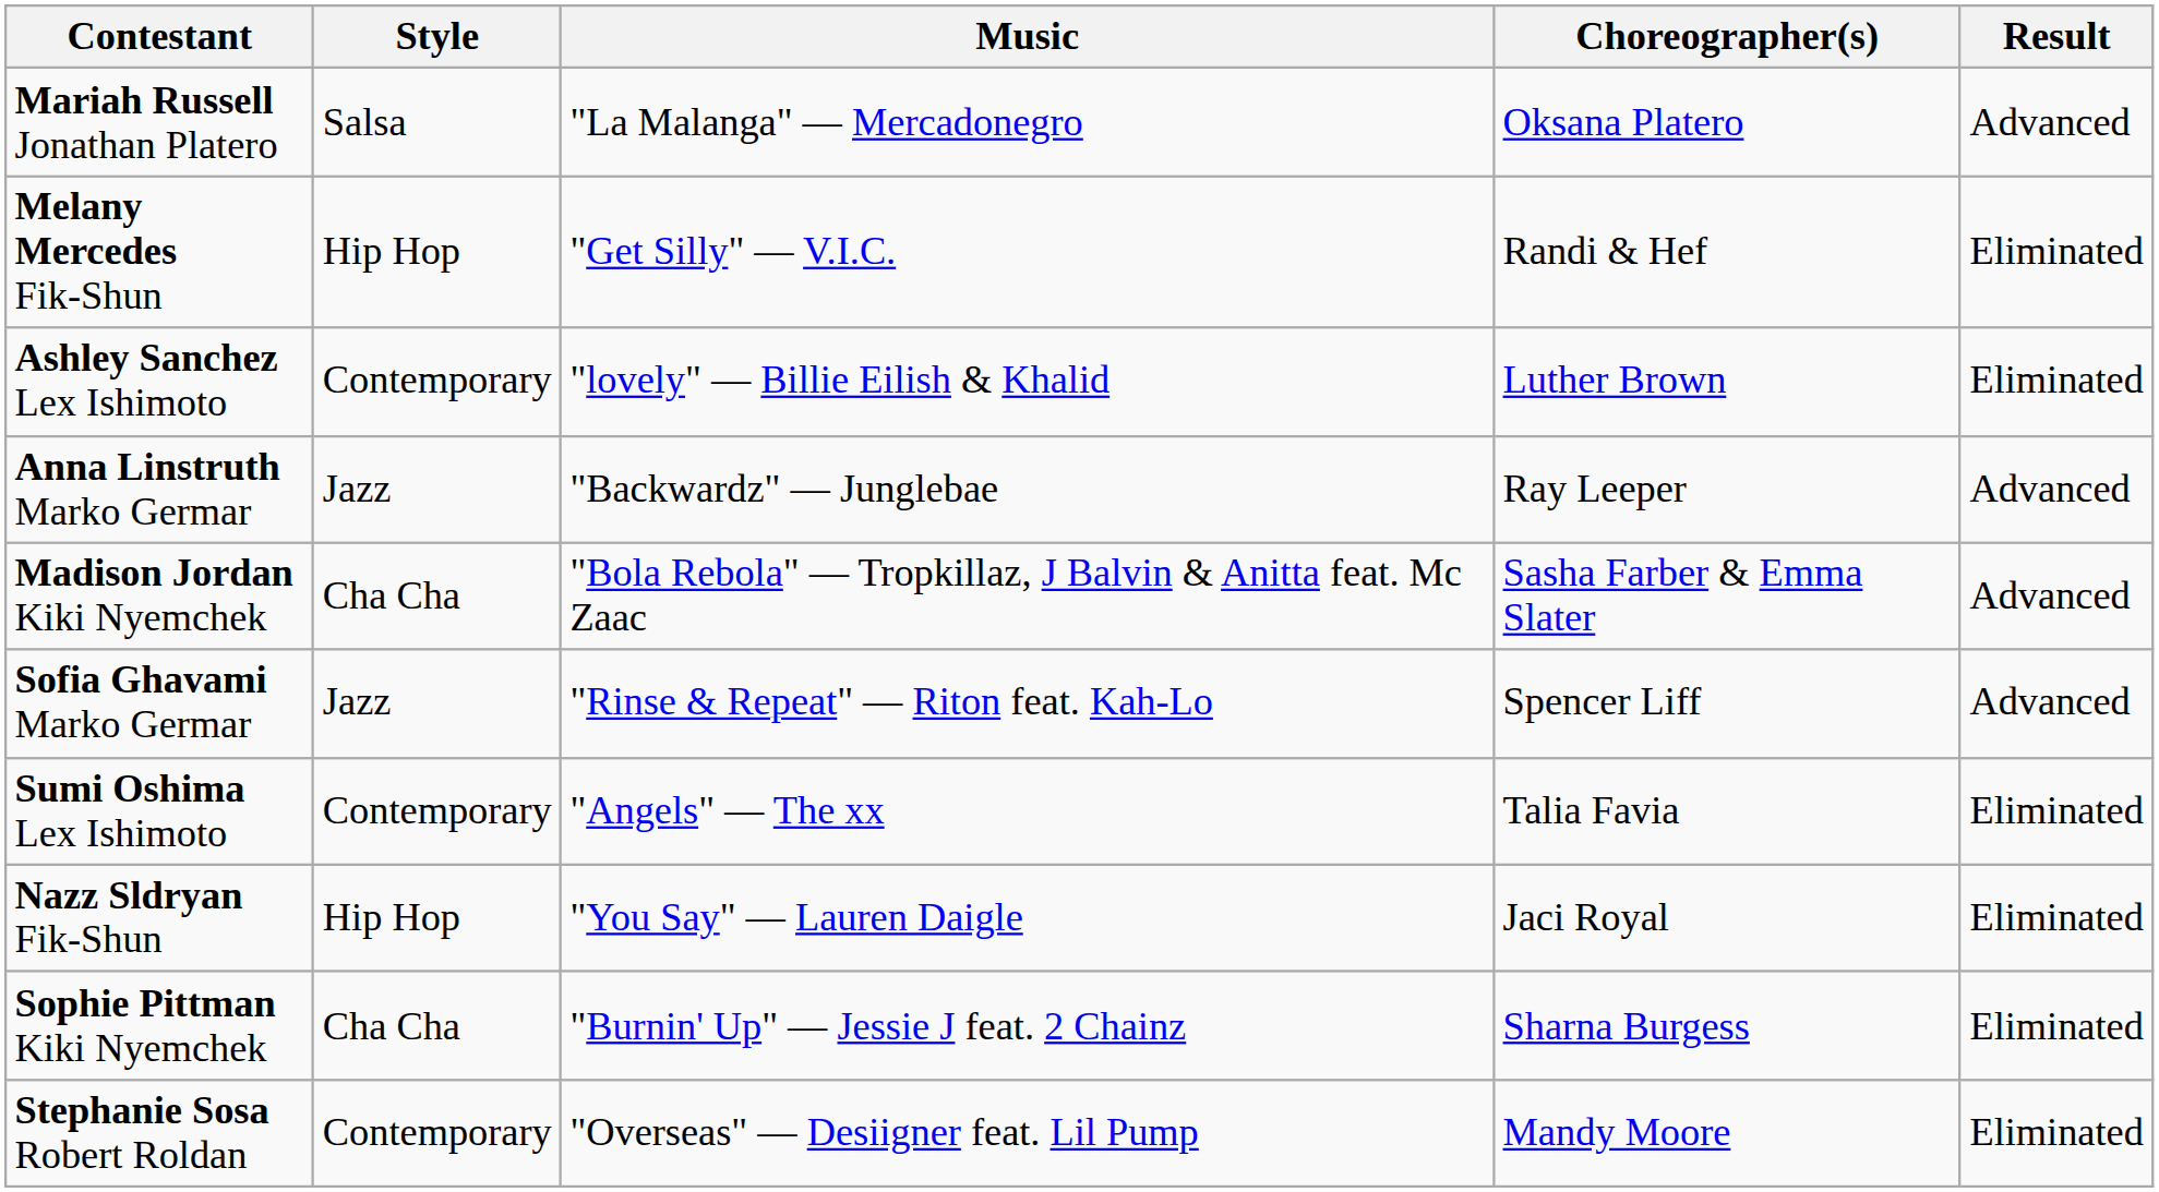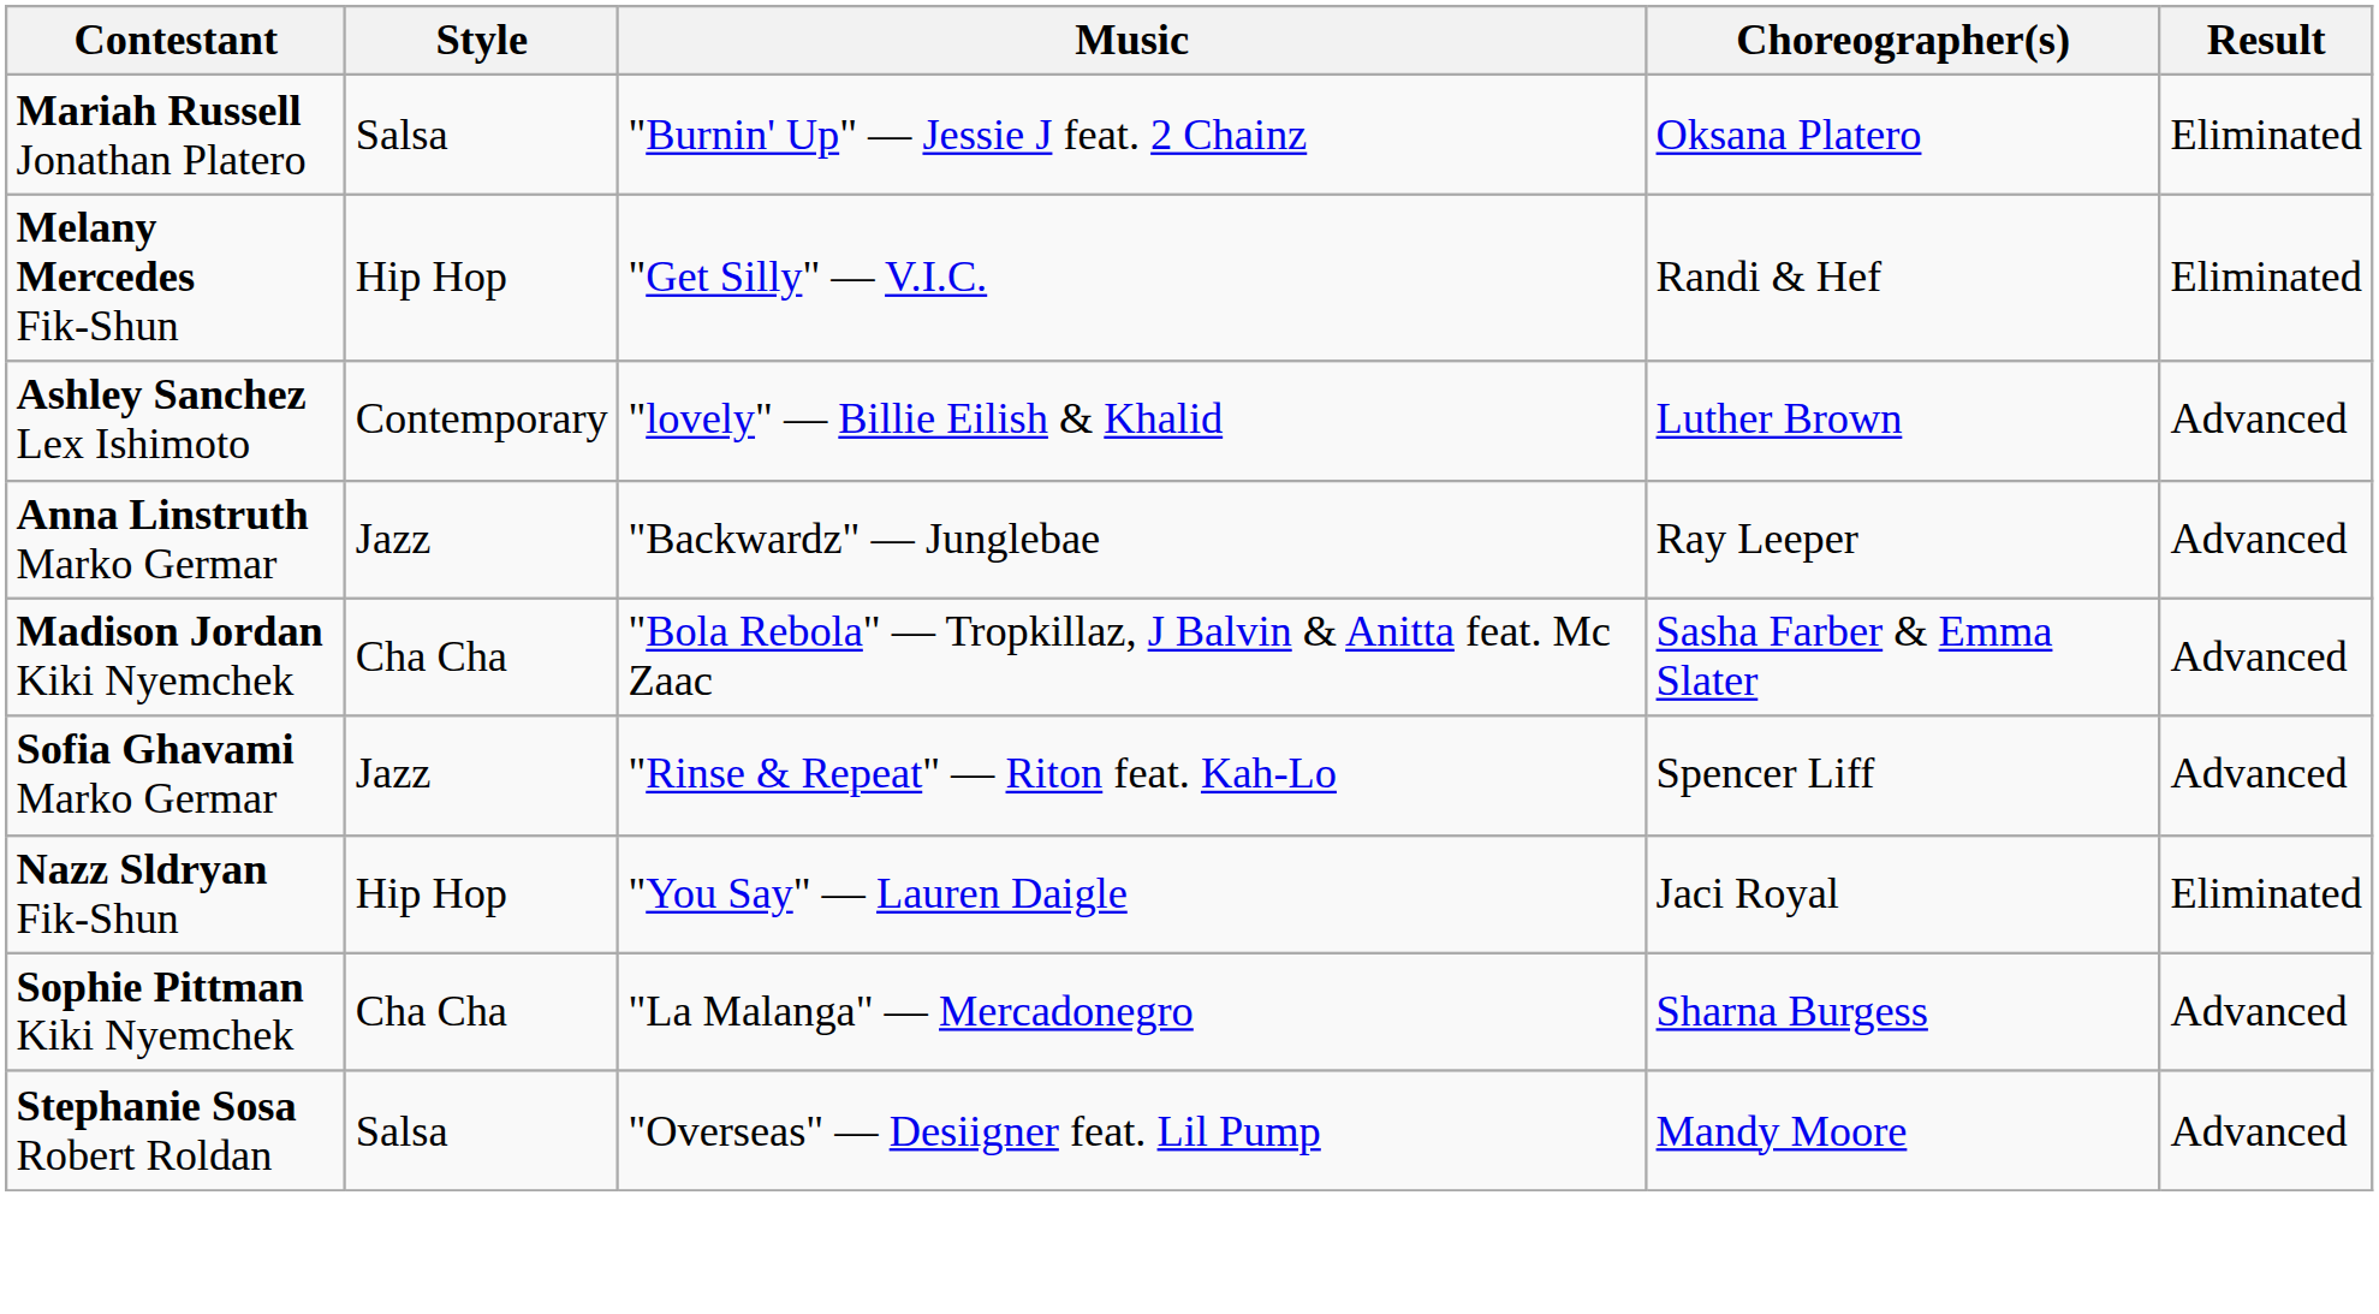Mariah Russell Jonathan Platero | Music: "La Malanga" — Mercadonegro -> "Burnin' Up" — Jessie J feat. 2 Chainz
Mariah Russell Jonathan Platero | Result: Advanced -> Eliminated
Ashley Sanchez Lex Ishimoto | Result: Eliminated -> Advanced
- row: Sumi Oshima Lex Ishimoto | Contemporary | "Angels" — The xx | Talia Favia | Eliminated
Sophie Pittman Kiki Nyemchek | Music: "Burnin' Up" — Jessie J feat. 2 Chainz -> "La Malanga" — Mercadonegro
Sophie Pittman Kiki Nyemchek | Result: Eliminated -> Advanced
Stephanie Sosa Robert Roldan | Style: Contemporary -> Salsa
Stephanie Sosa Robert Roldan | Result: Eliminated -> Advanced
